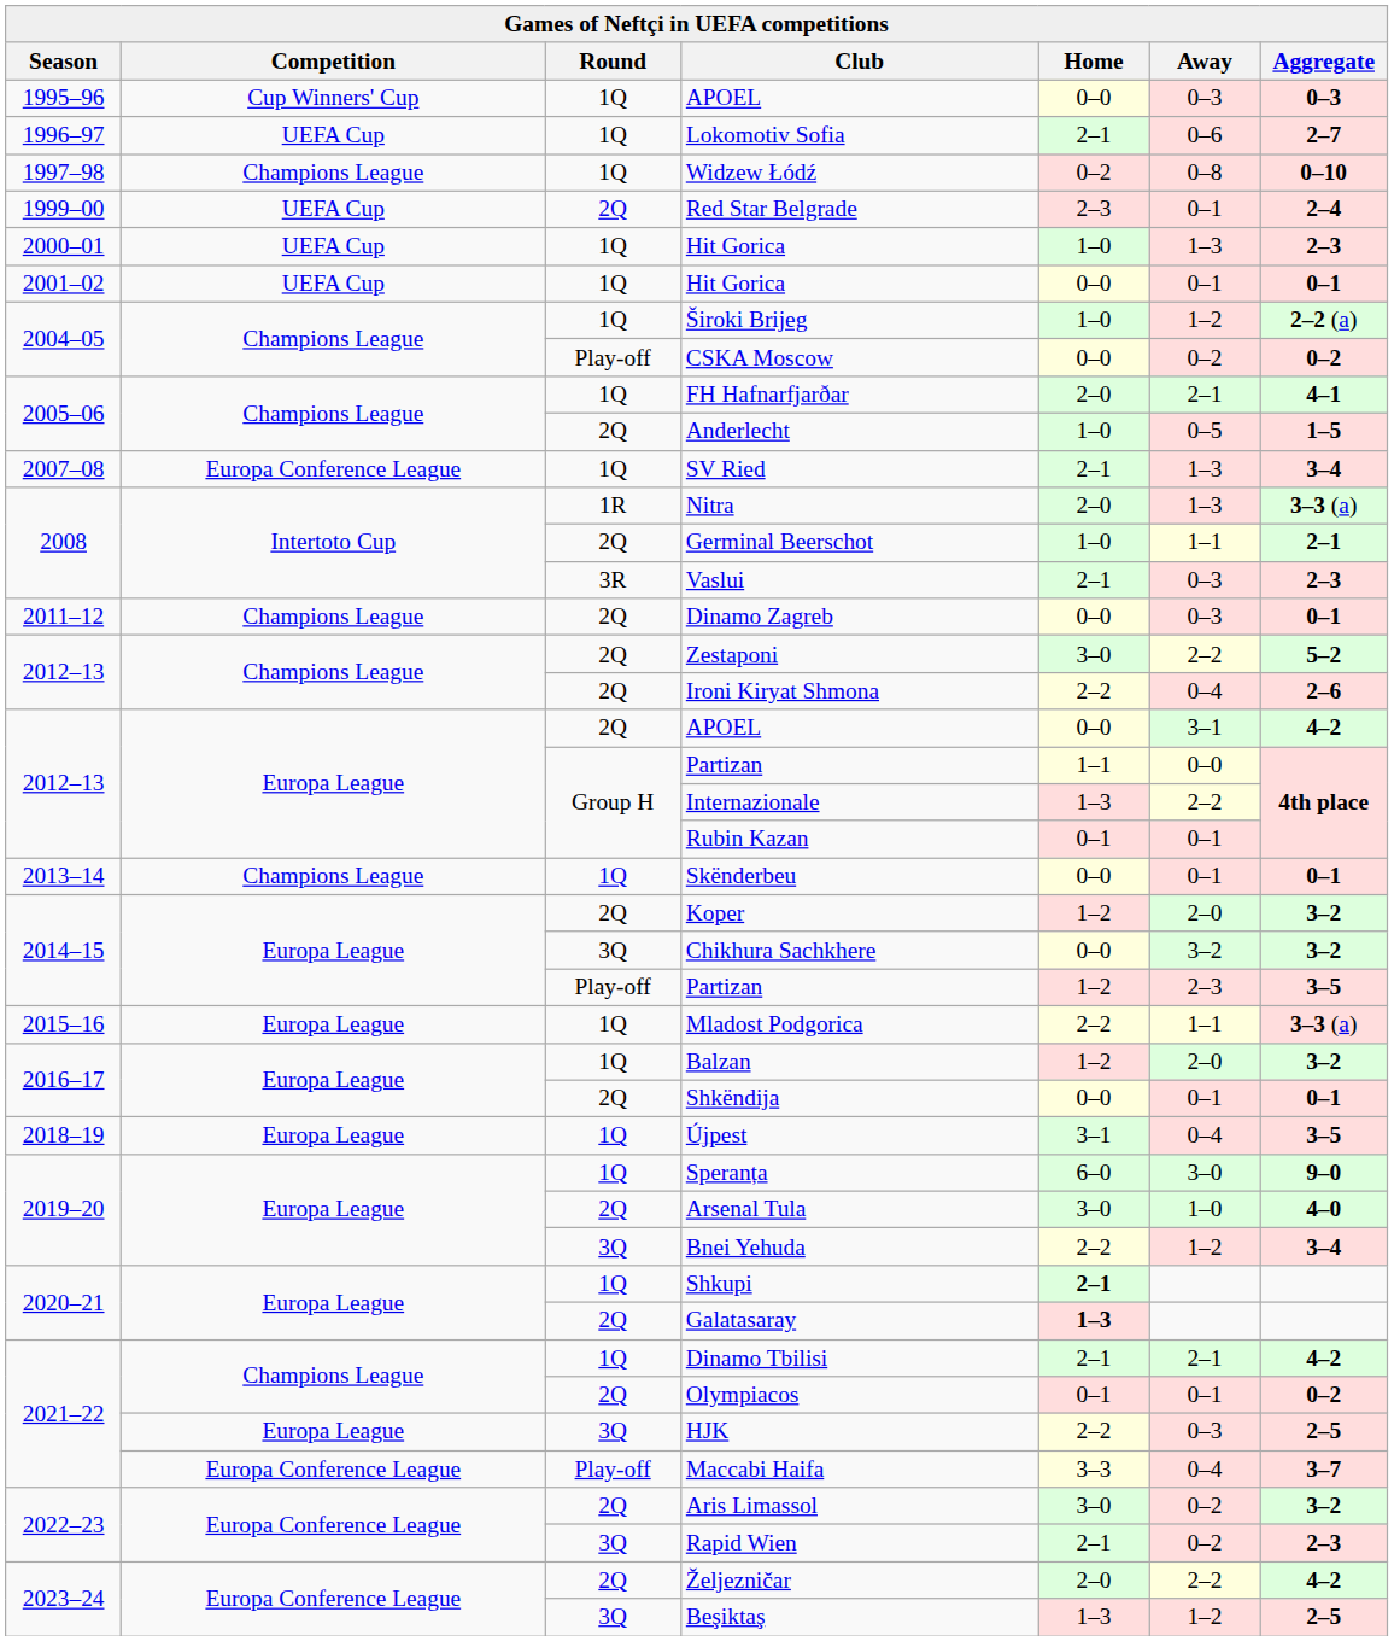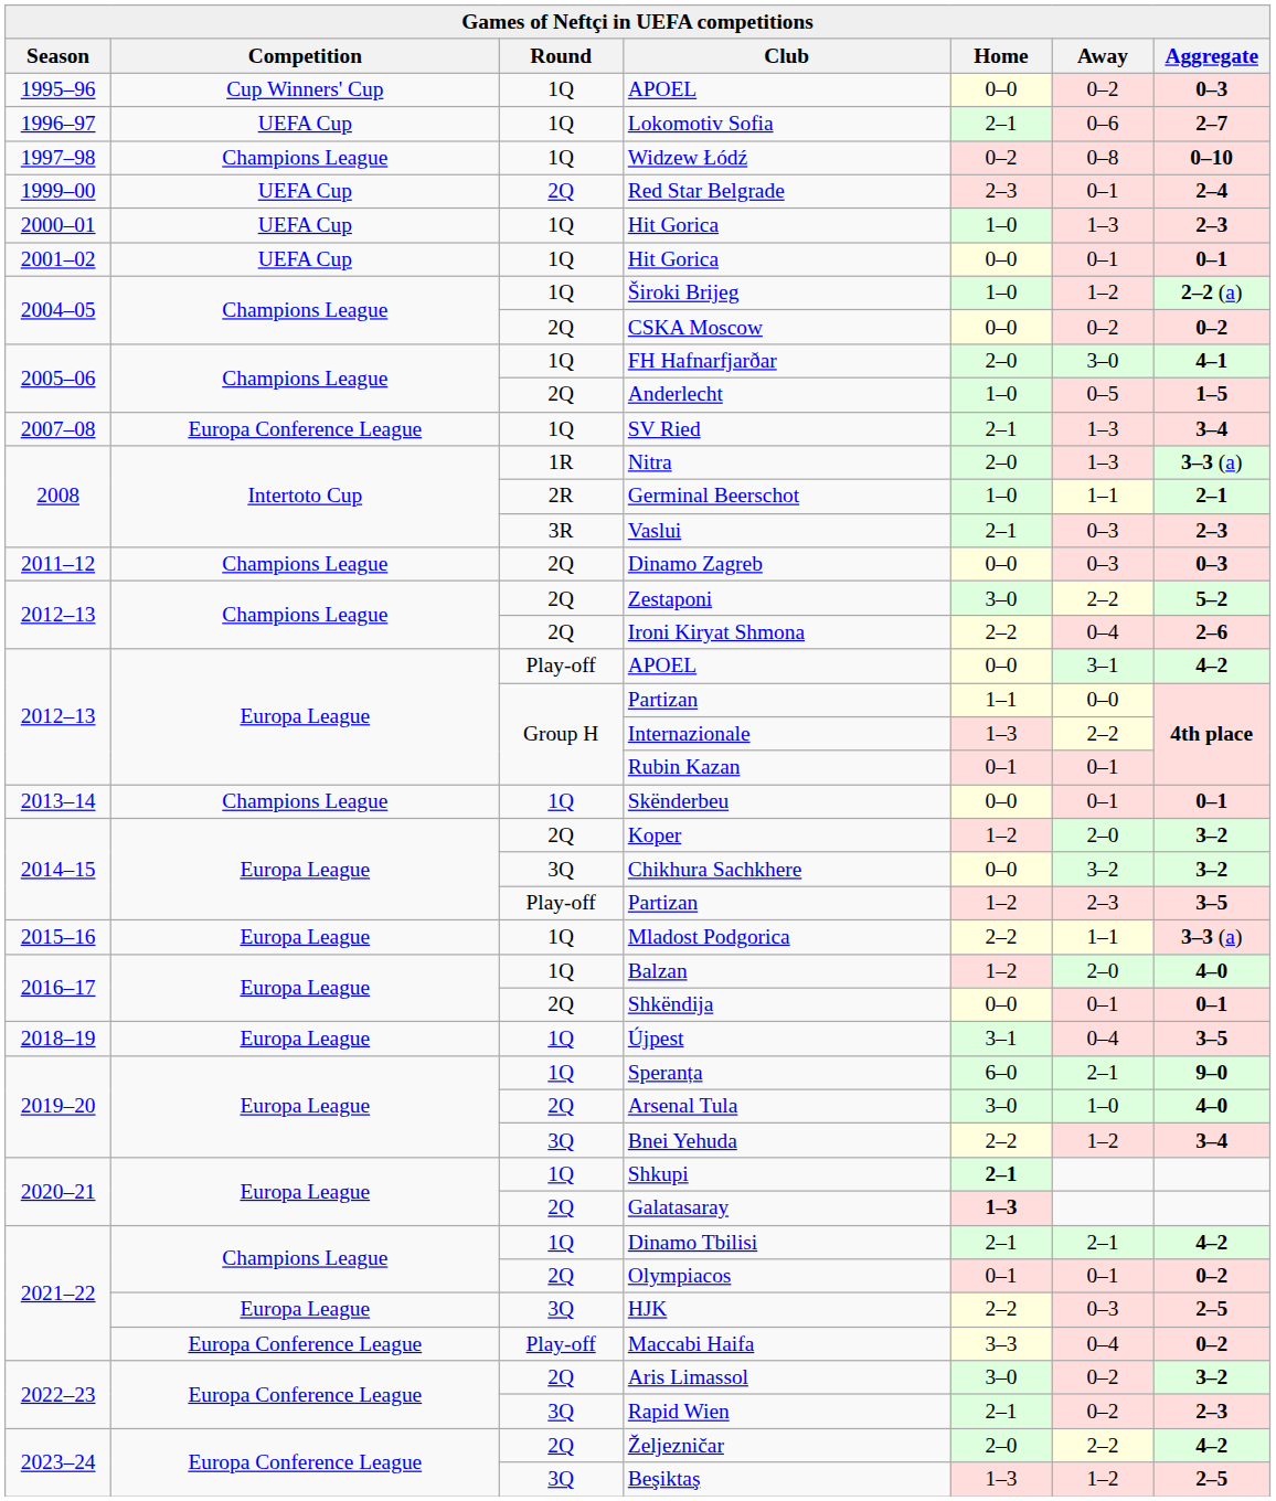1995–96 / APOEL | Away: 0–3 -> 0–2
CSKA Moscow | Round: Play-off -> 2Q
FH Hafnarfjarðar | Away: 2–1 -> 3–0
Germinal Beerschot | Round: 2Q -> 2R
Dinamo Zagreb | Aggregate: 0–1 -> 0–3
2012–13 / APOEL | Round: 2Q -> Play-off
Balzan | Aggregate: 3–2 -> 4–0
Speranța | Away: 3–0 -> 2–1
Maccabi Haifa | Aggregate: 3–7 -> 0–2
